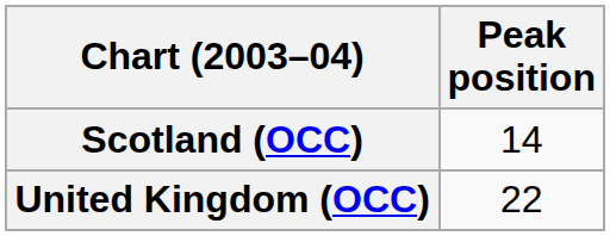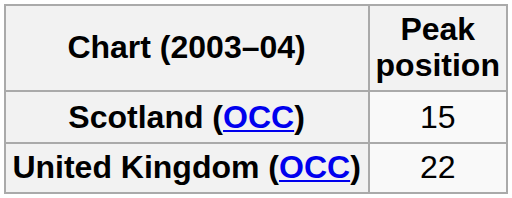Scotland (OCC) | Peak position: 14 -> 15
